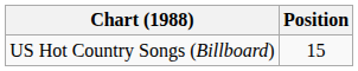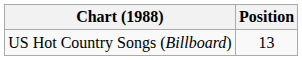US Hot Country Songs (Billboard) | Position: 15 -> 13
